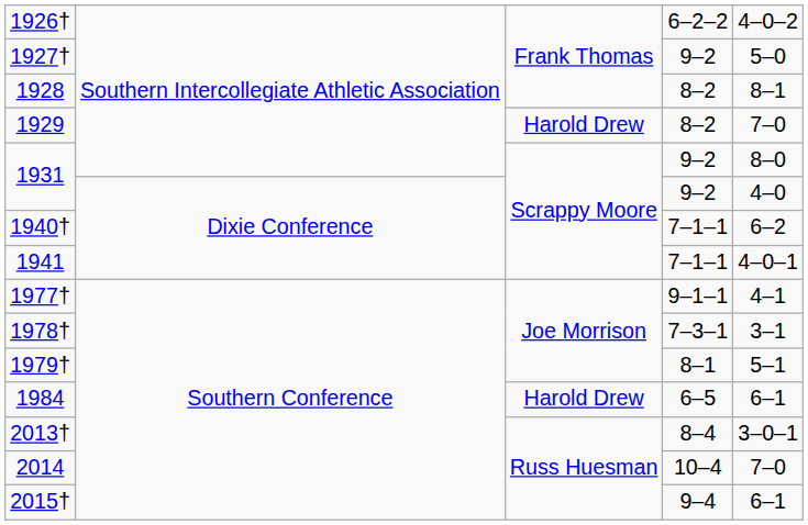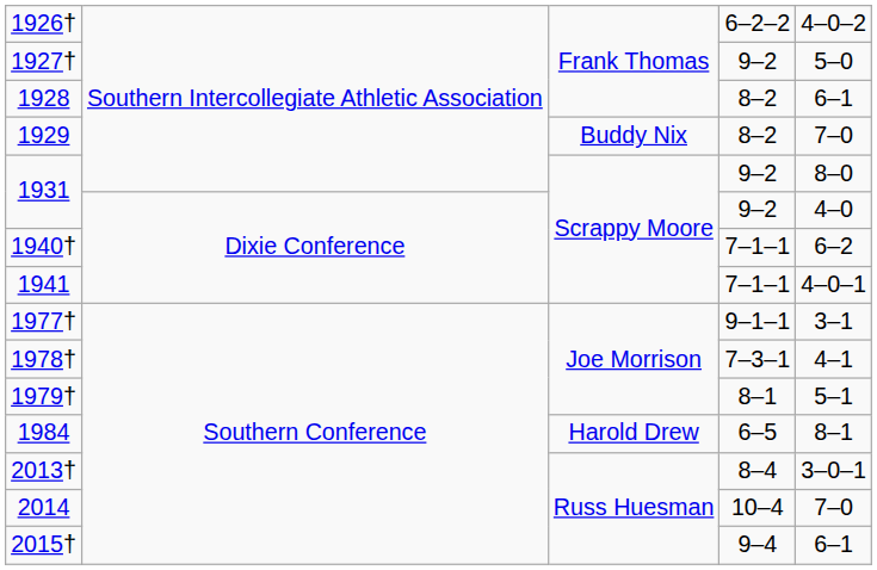1928 | column 5: 8–1 -> 6–1
1929 | column 3: Harold Drew -> Buddy Nix
1977† | column 5: 4–1 -> 3–1
1978† | column 5: 3–1 -> 4–1
1984 | column 5: 6–1 -> 8–1
